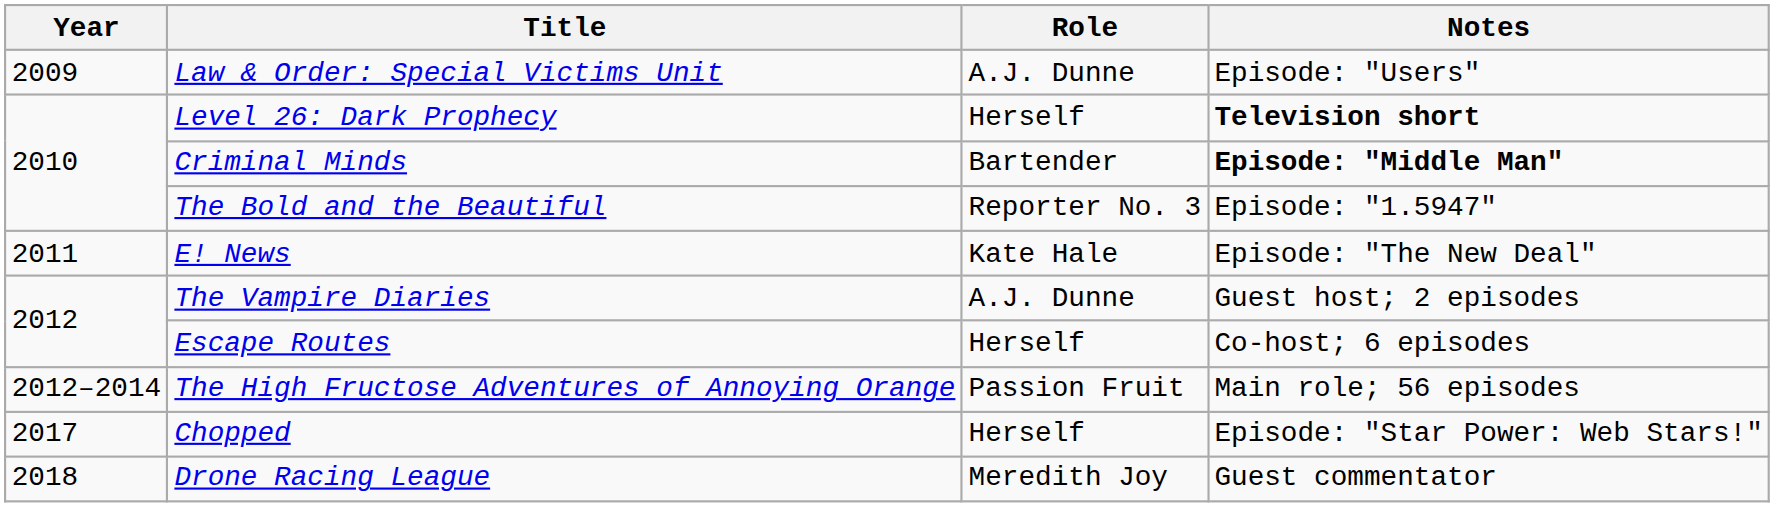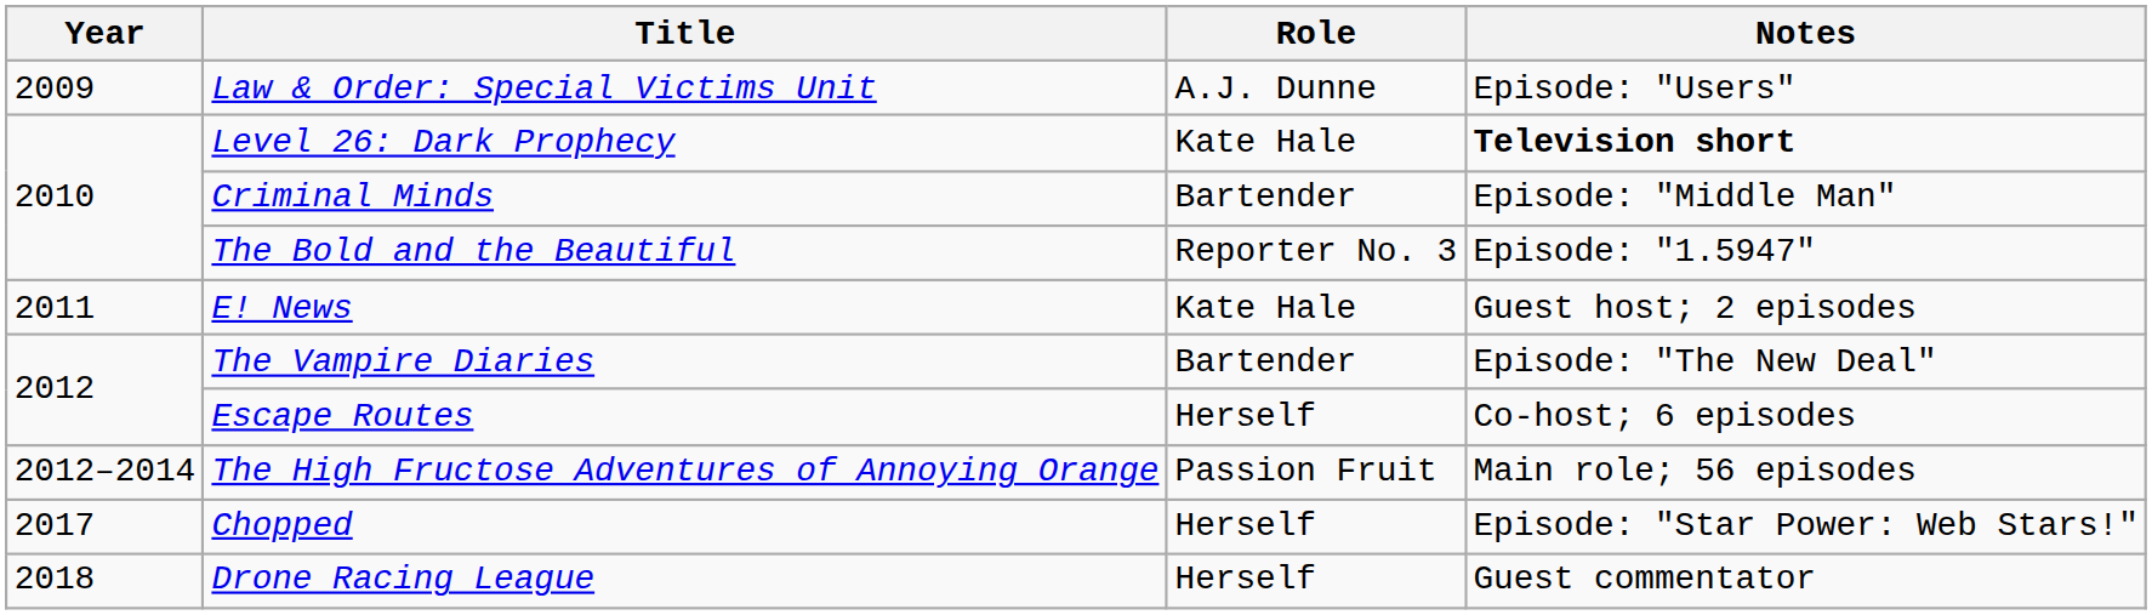Level 26: Dark Prophecy | Role: Herself -> Kate Hale
Criminal Minds | Notes: bold -> normal
E! News | Notes: Episode: "The New Deal" -> Guest host; 2 episodes
The Vampire Diaries | Role: A.J. Dunne -> Bartender
The Vampire Diaries | Notes: Guest host; 2 episodes -> Episode: "The New Deal"
Drone Racing League | Role: Meredith Joy -> Herself
